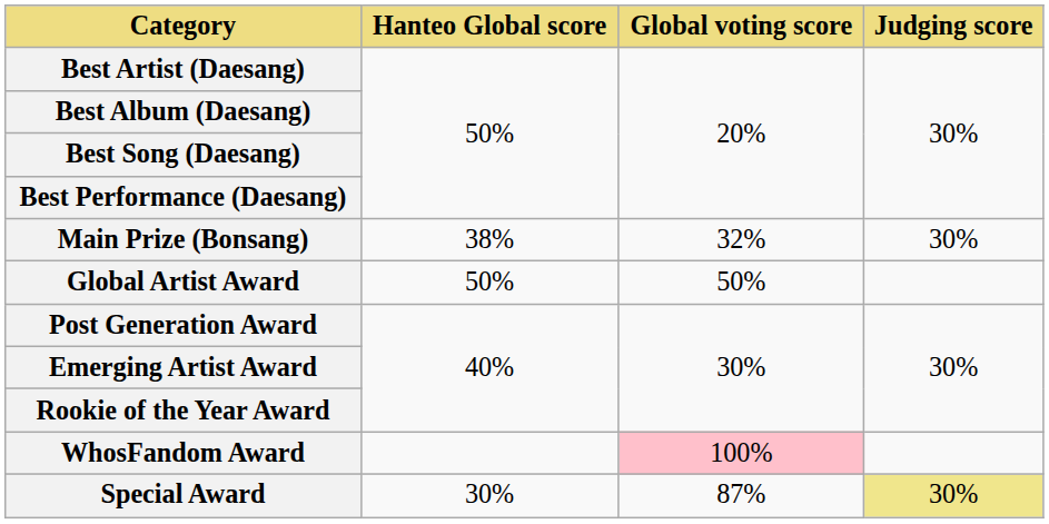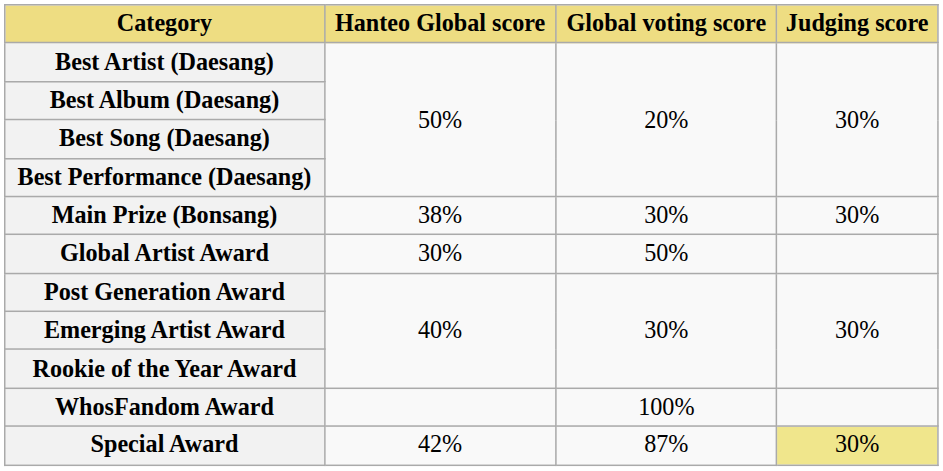Main Prize (Bonsang) | Global voting score: 32% -> 30%
Global Artist Award | Hanteo Global score: 50% -> 30%
WhosFandom Award | Global voting score: pink background -> no background
Special Award | Hanteo Global score: 30% -> 42%
